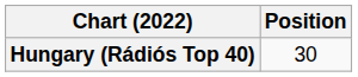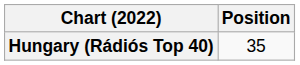Hungary (Rádiós Top 40) | Position: 30 -> 35
